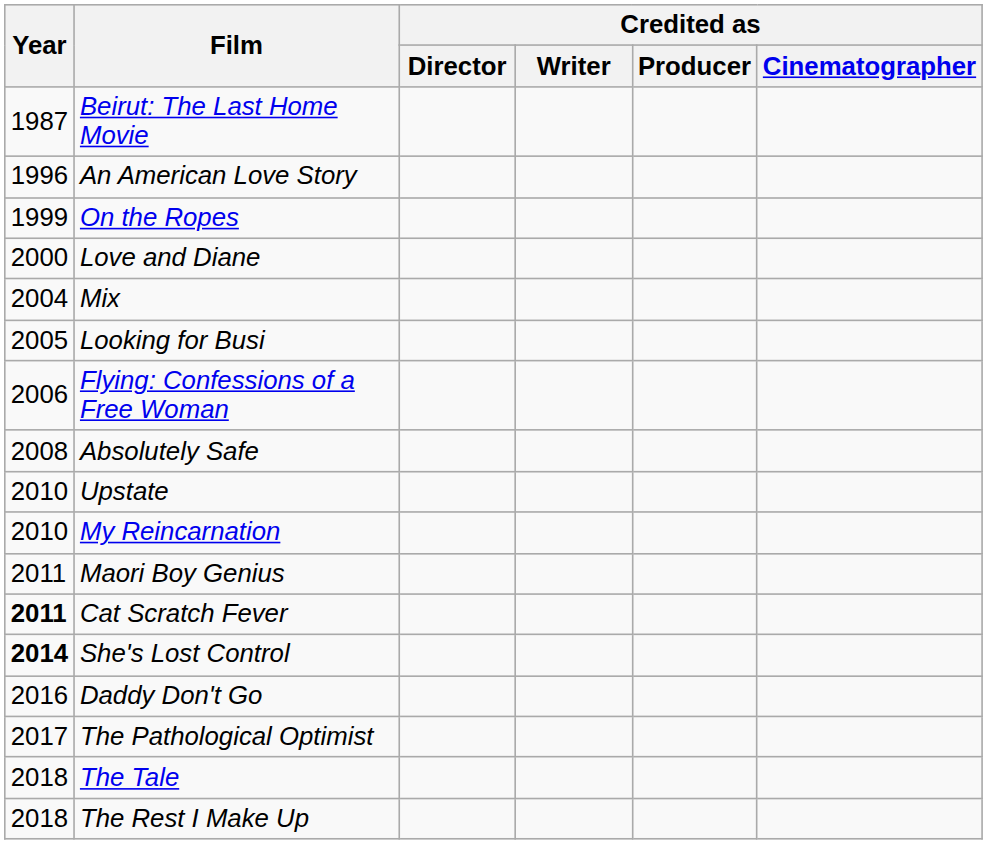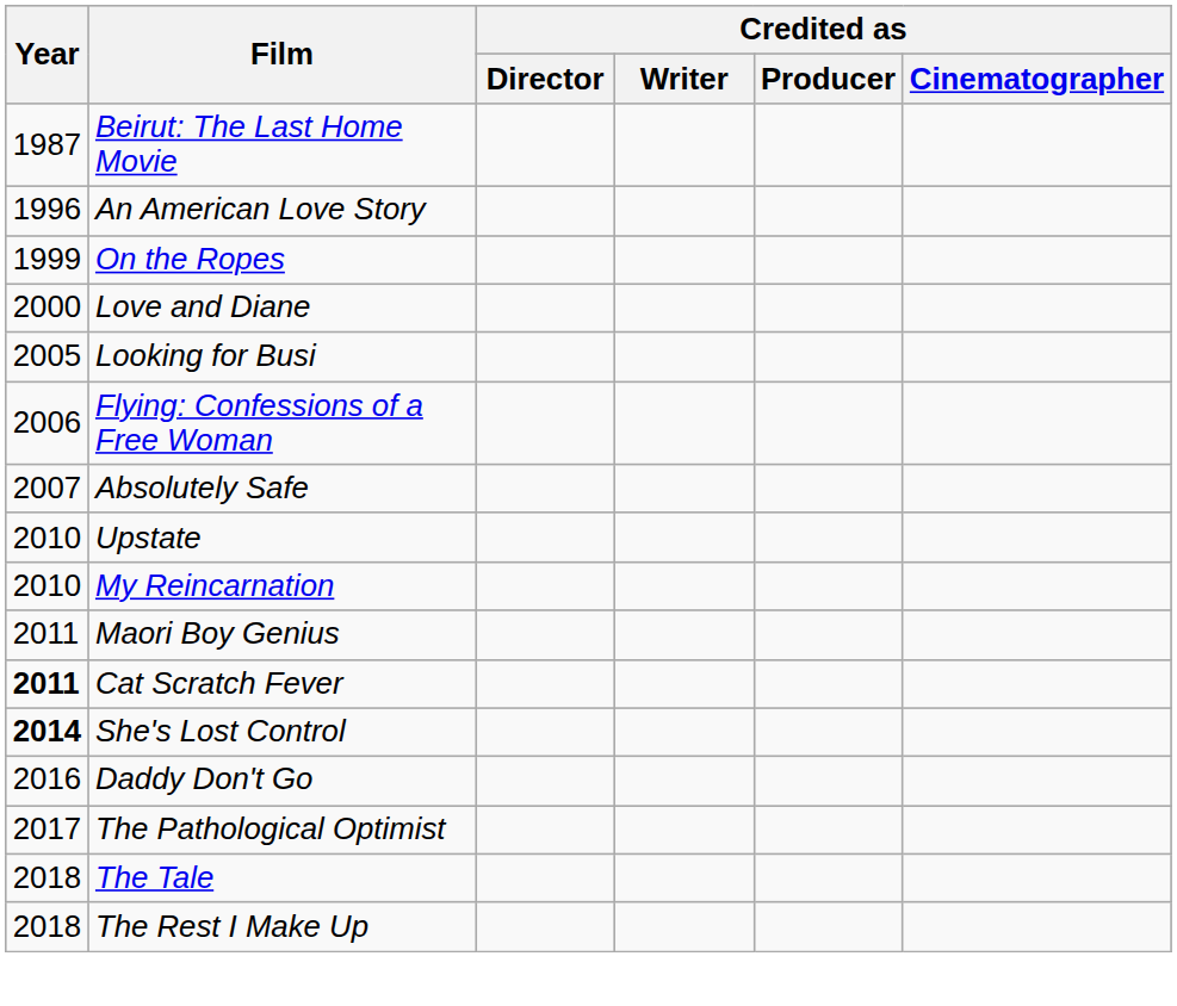- row: 2004 | Mix
Absolutely Safe | Year: 2008 -> 2007
